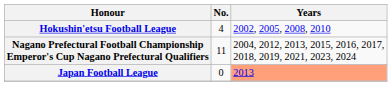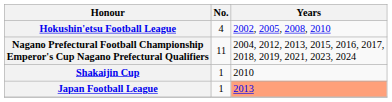+ row: Shakaijin Cup | 1 | 2010
Japan Football League | No.: 0 -> 1
